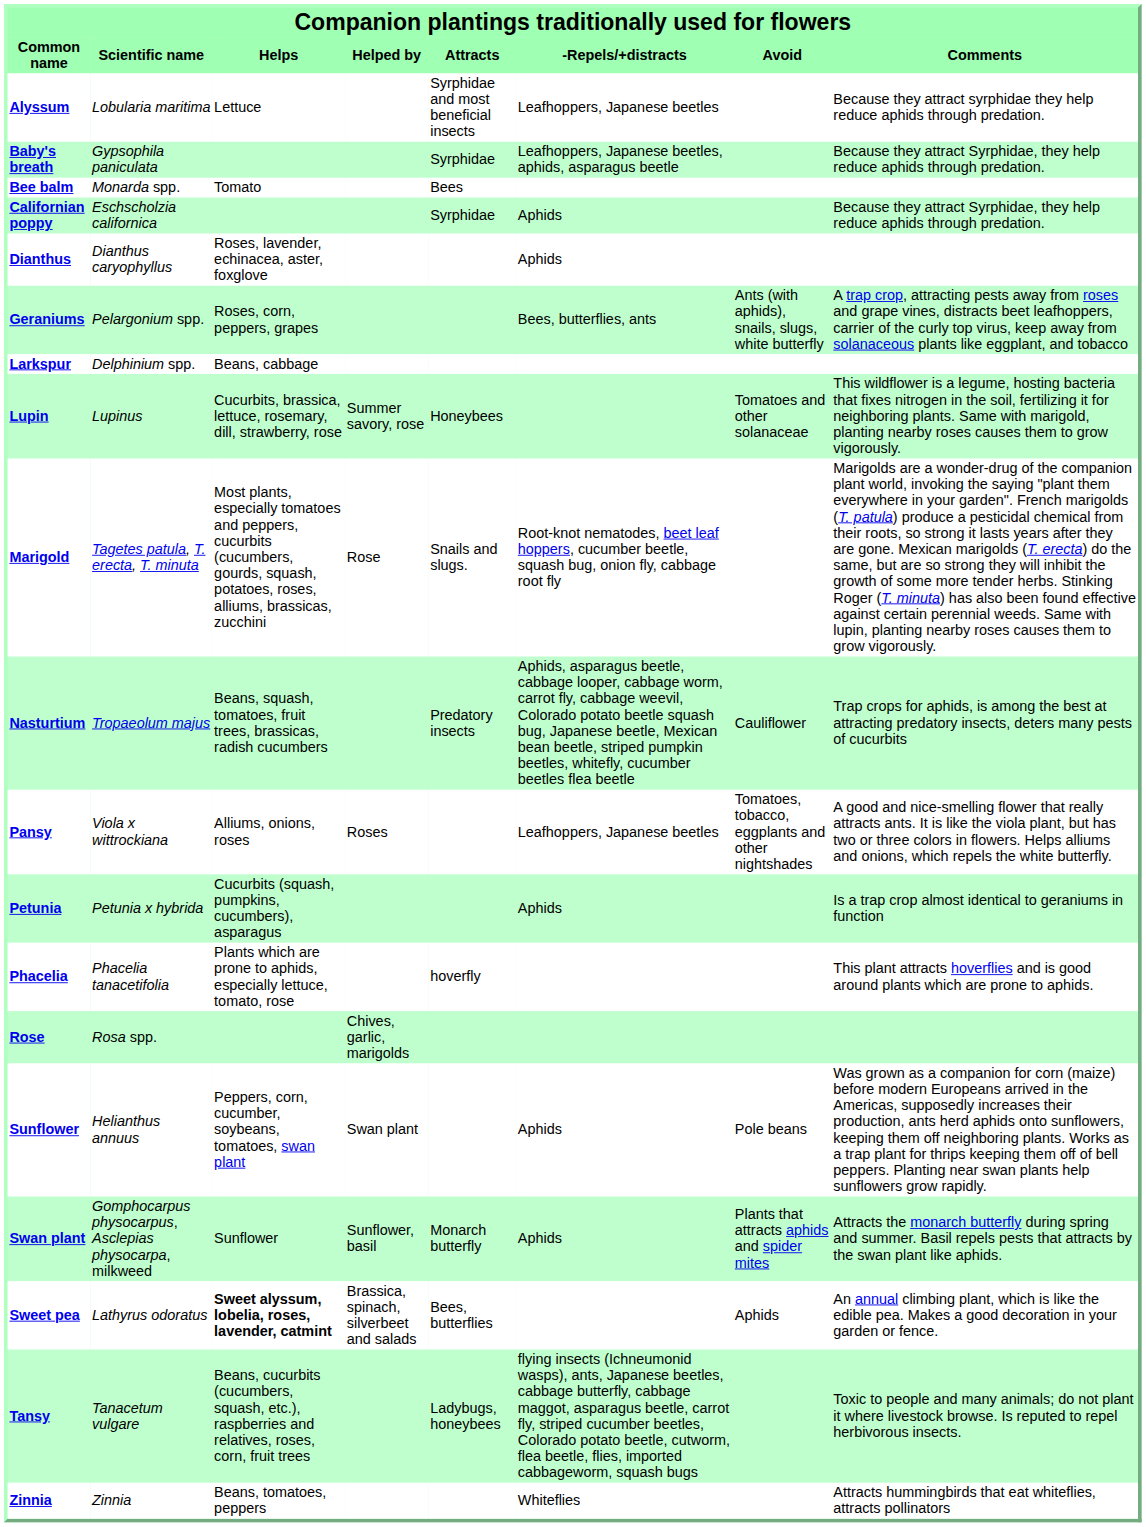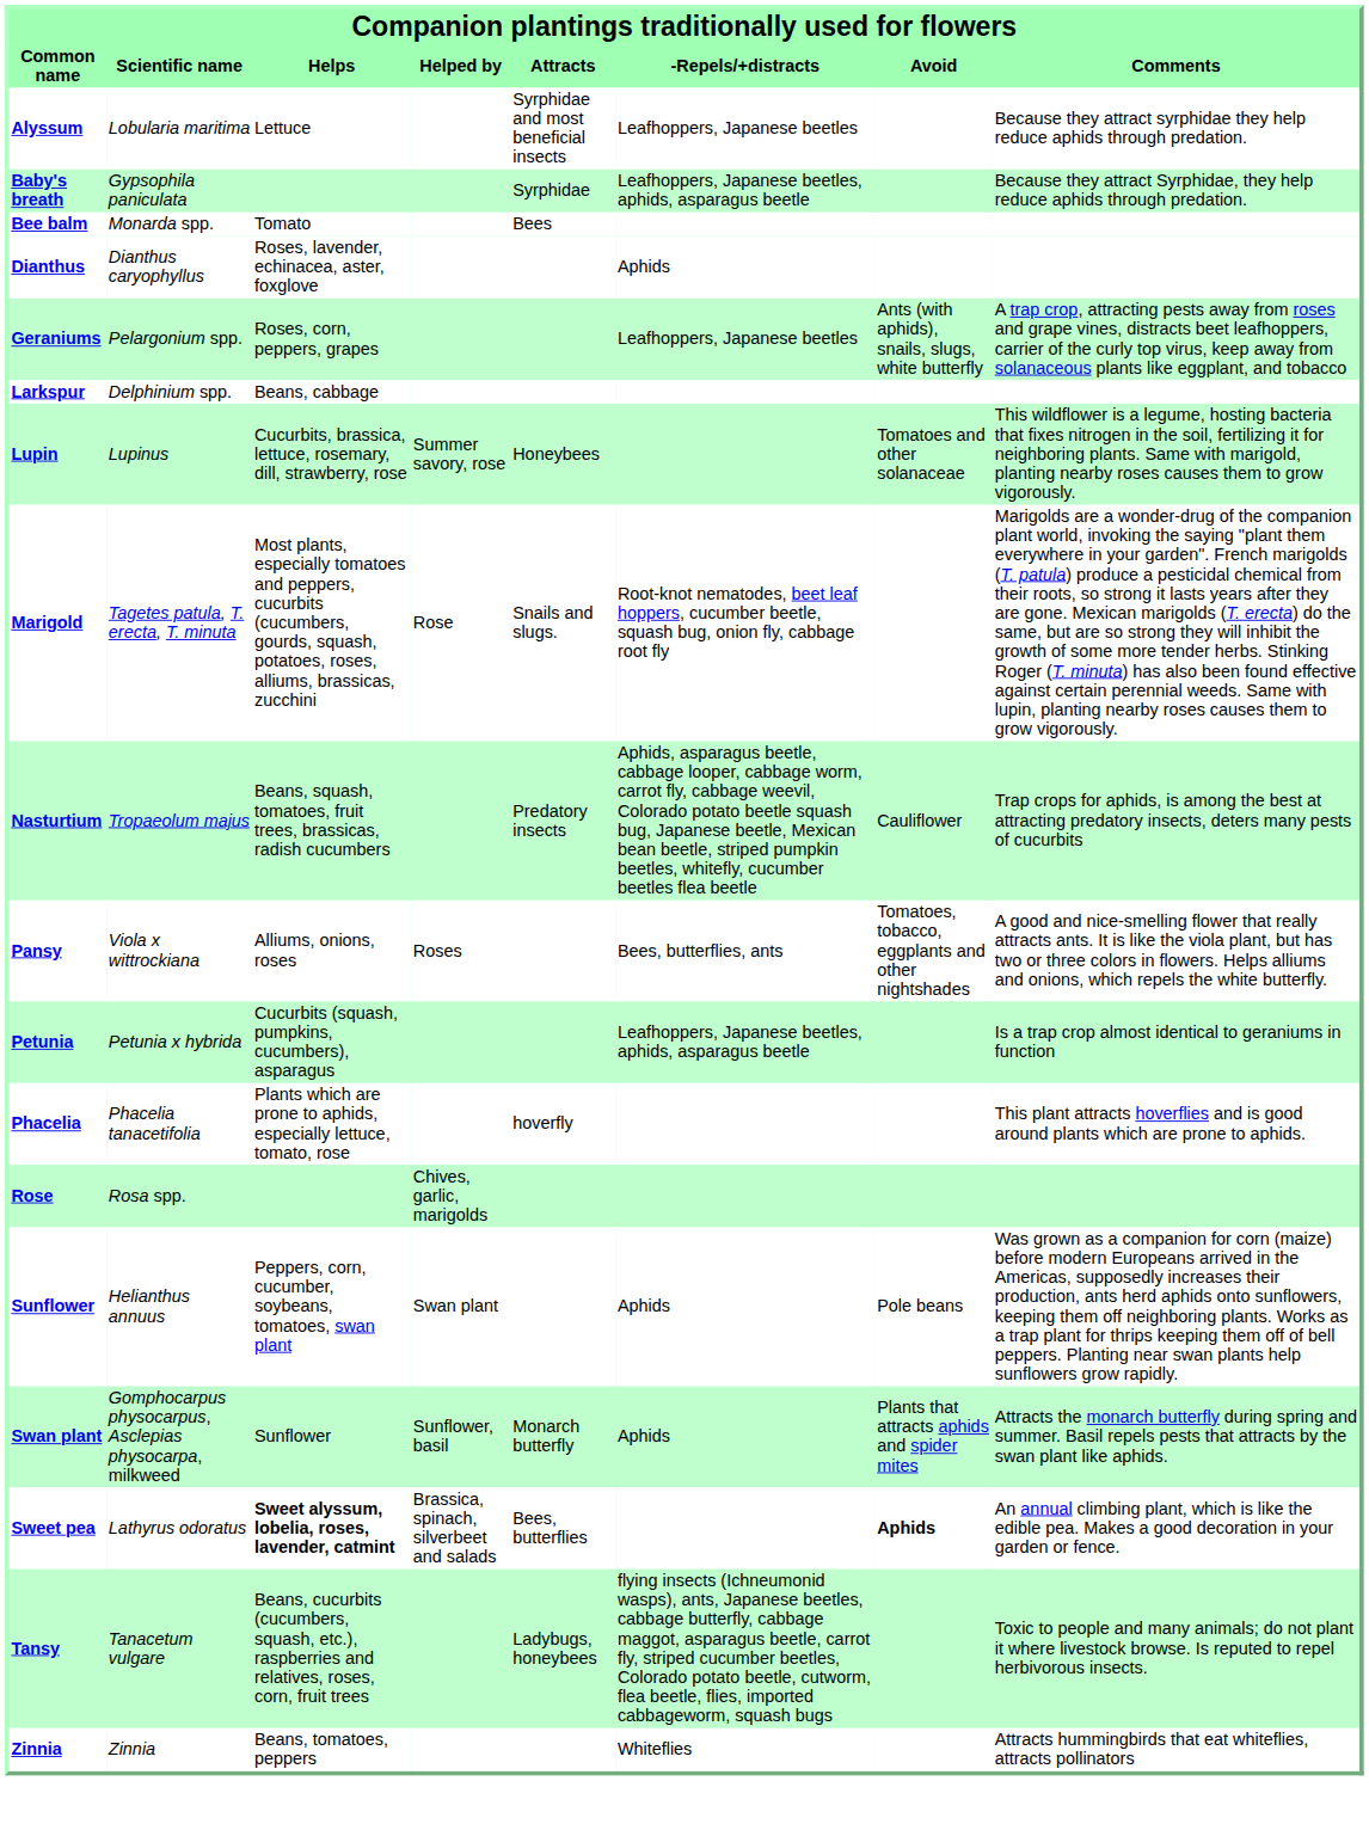- row: Californian poppy | Eschscholzia californica | Syrphidae | Aphids | Because they attract Syrphidae, they help reduce aphids through predation.
Geraniums | -Repels/+distracts: Bees, butterflies, ants -> Leafhoppers, Japanese beetles
Pansy | -Repels/+distracts: Leafhoppers, Japanese beetles -> Bees, butterflies, ants
Petunia | -Repels/+distracts: Aphids -> Leafhoppers, Japanese beetles, aphids, asparagus beetle
Sweet pea | Avoid: normal -> bold
